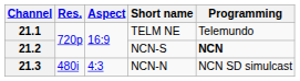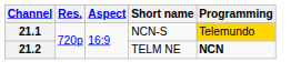21.1 | Short name: TELM NE -> NCN-S
21.1 | Programming: no background -> gold background
21.2 | Short name: NCN-S -> TELM NE
- row: 21.3 | 480i | 4:3 | NCN-N | NCN SD simulcast
